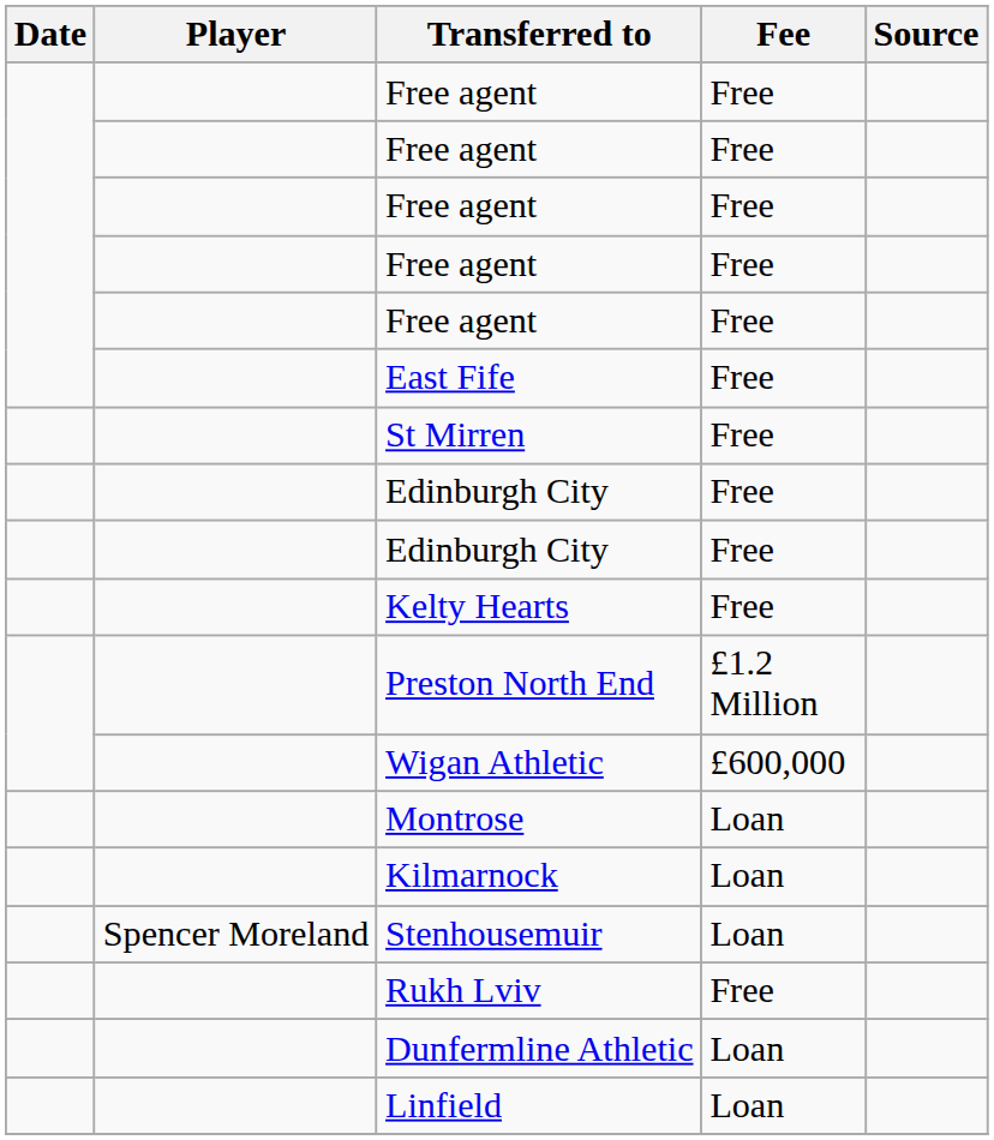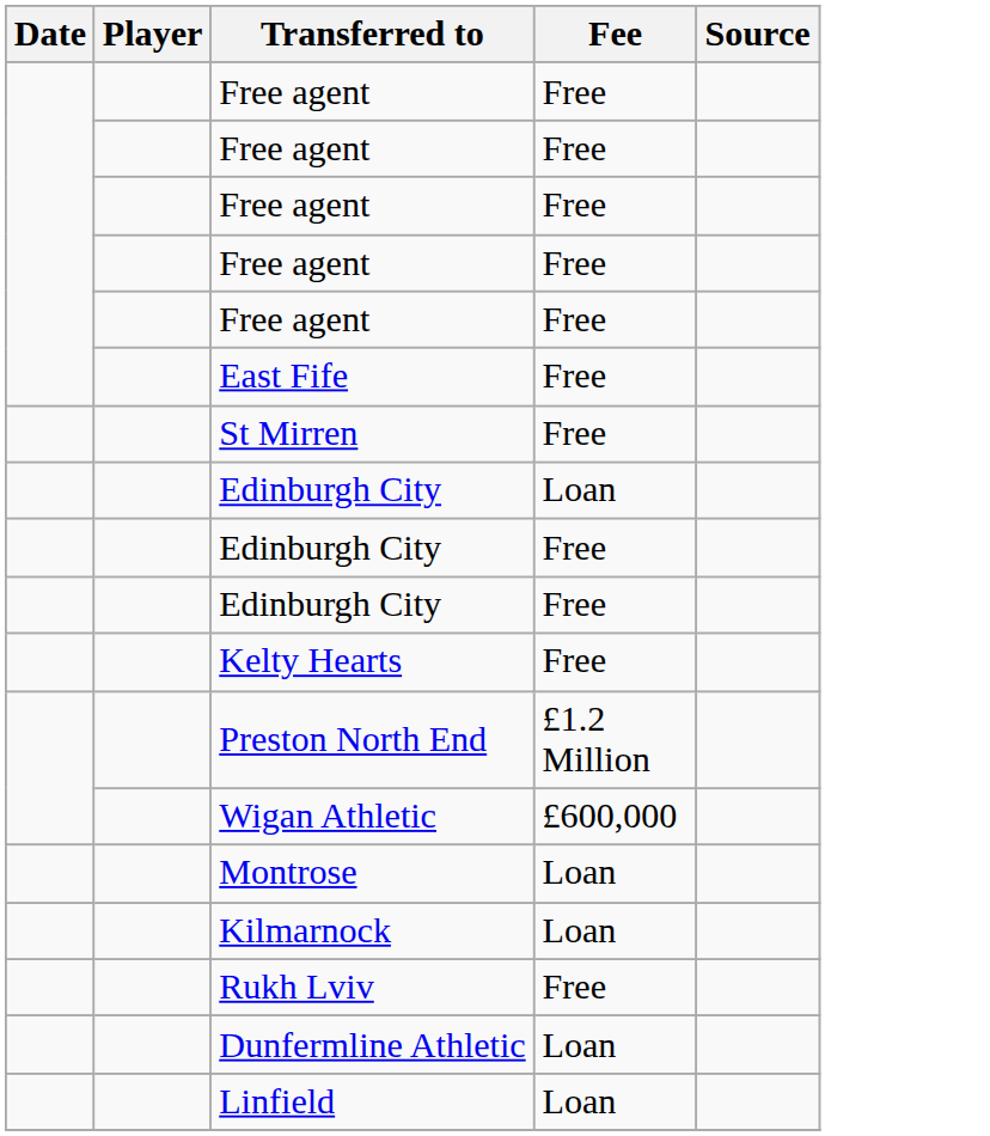+ row: Edinburgh City | Loan
- row: Spencer Moreland | Stenhousemuir | Loan
